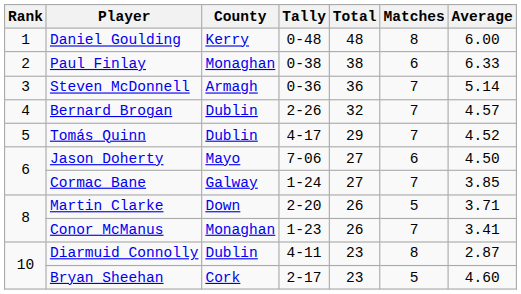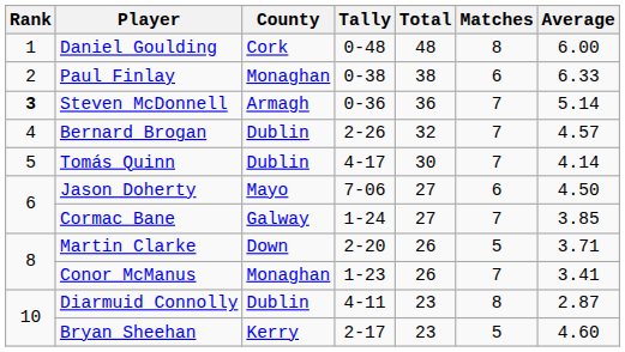Daniel Goulding | County: Kerry -> Cork
Steven McDonnell | Rank: normal -> bold
Tomás Quinn | Total: 29 -> 30
Tomás Quinn | Average: 4.52 -> 4.14
Bryan Sheehan | County: Cork -> Kerry
